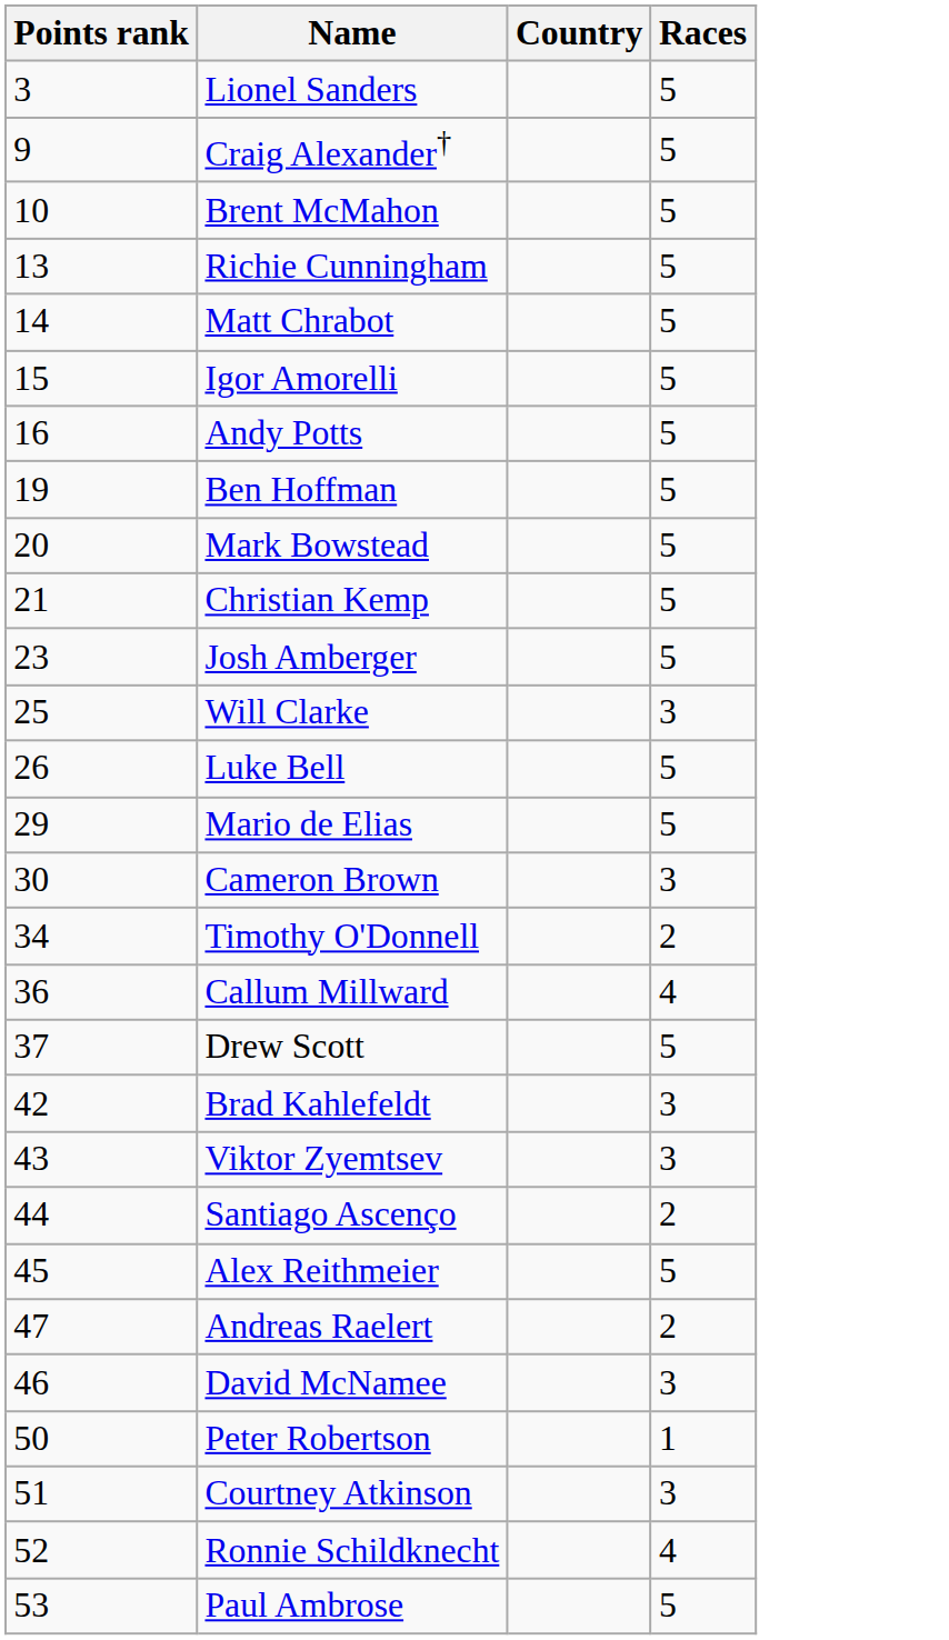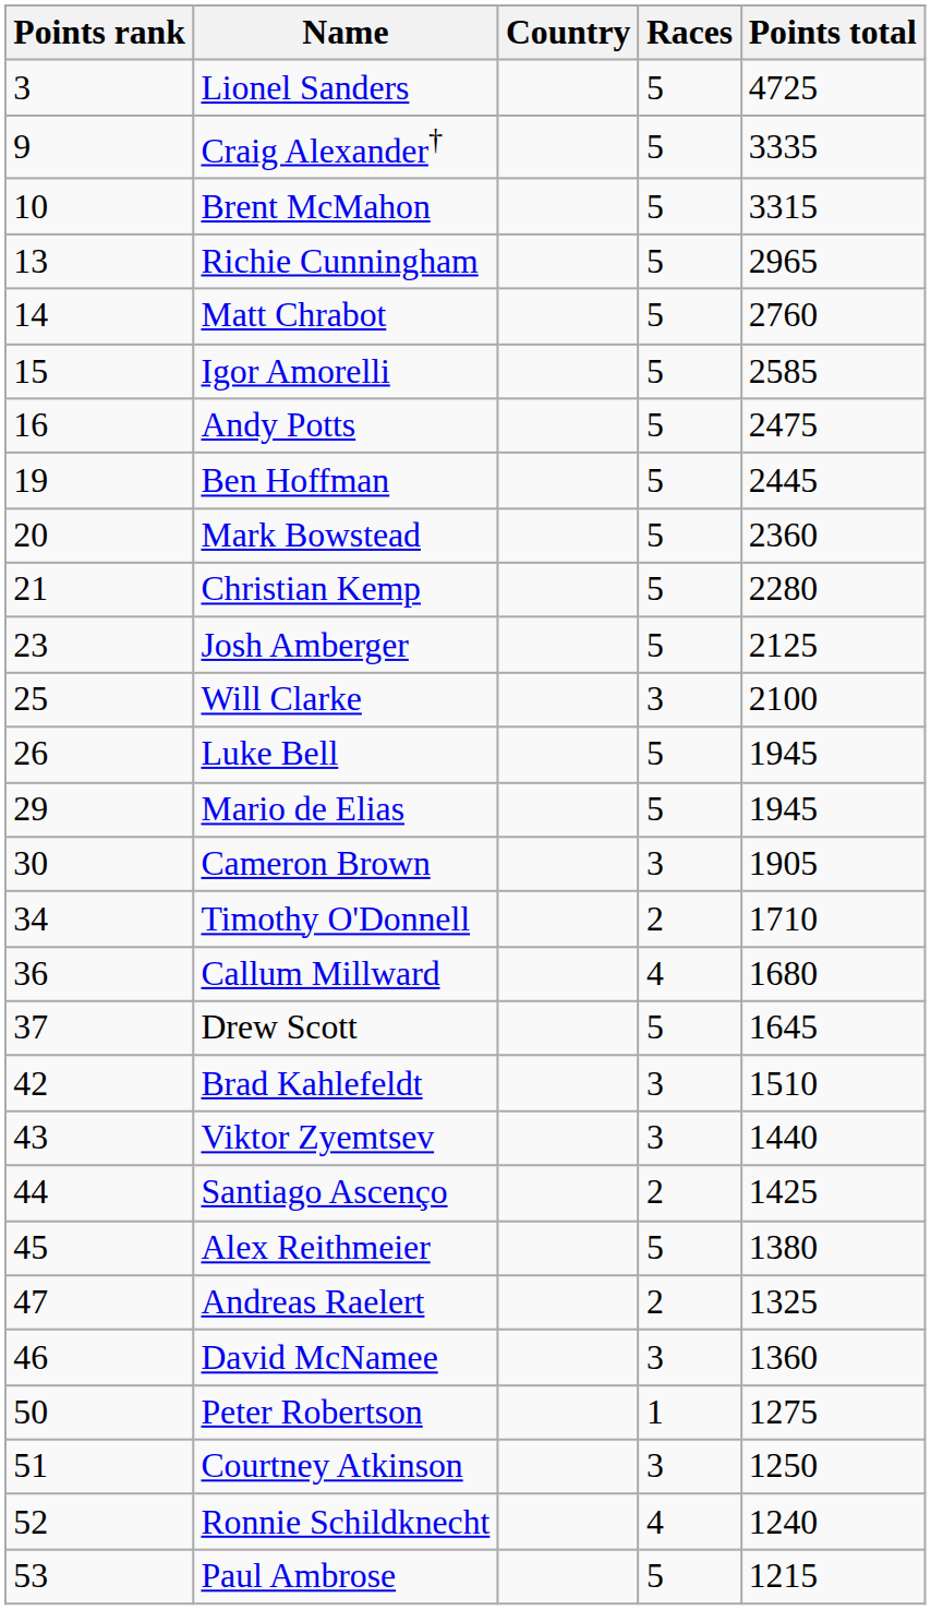+ column: Points total | 4725 | 3335 | 3315 | 2965 | 2760 | 2585 | 2475 | 2445 | 2360 | 2280 | 2125 | 2100 | 1945 | 1945 | 1905 | 1710 | 1680 | 1645 | 1510 | 1440 | 1425 | 1380 | 1325 | 1360 | 1275 | 1250 | 1240 | 1215
